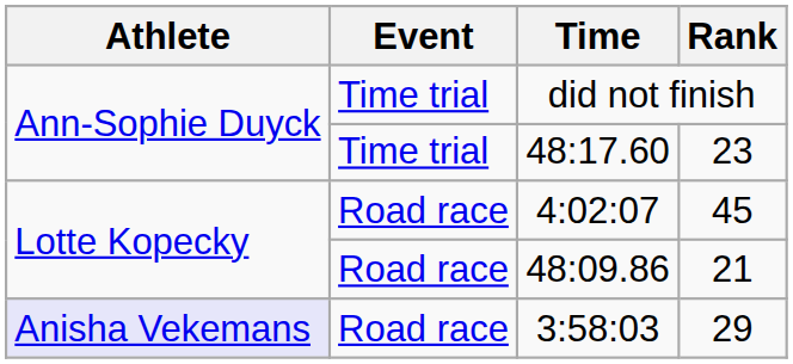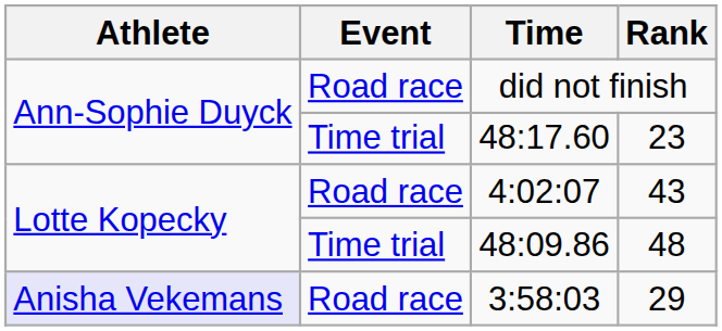did not finish | Event: Time trial -> Road race
4:02:07 | Rank: 45 -> 43
48:09.86 | Event: Road race -> Time trial
48:09.86 | Rank: 21 -> 48
